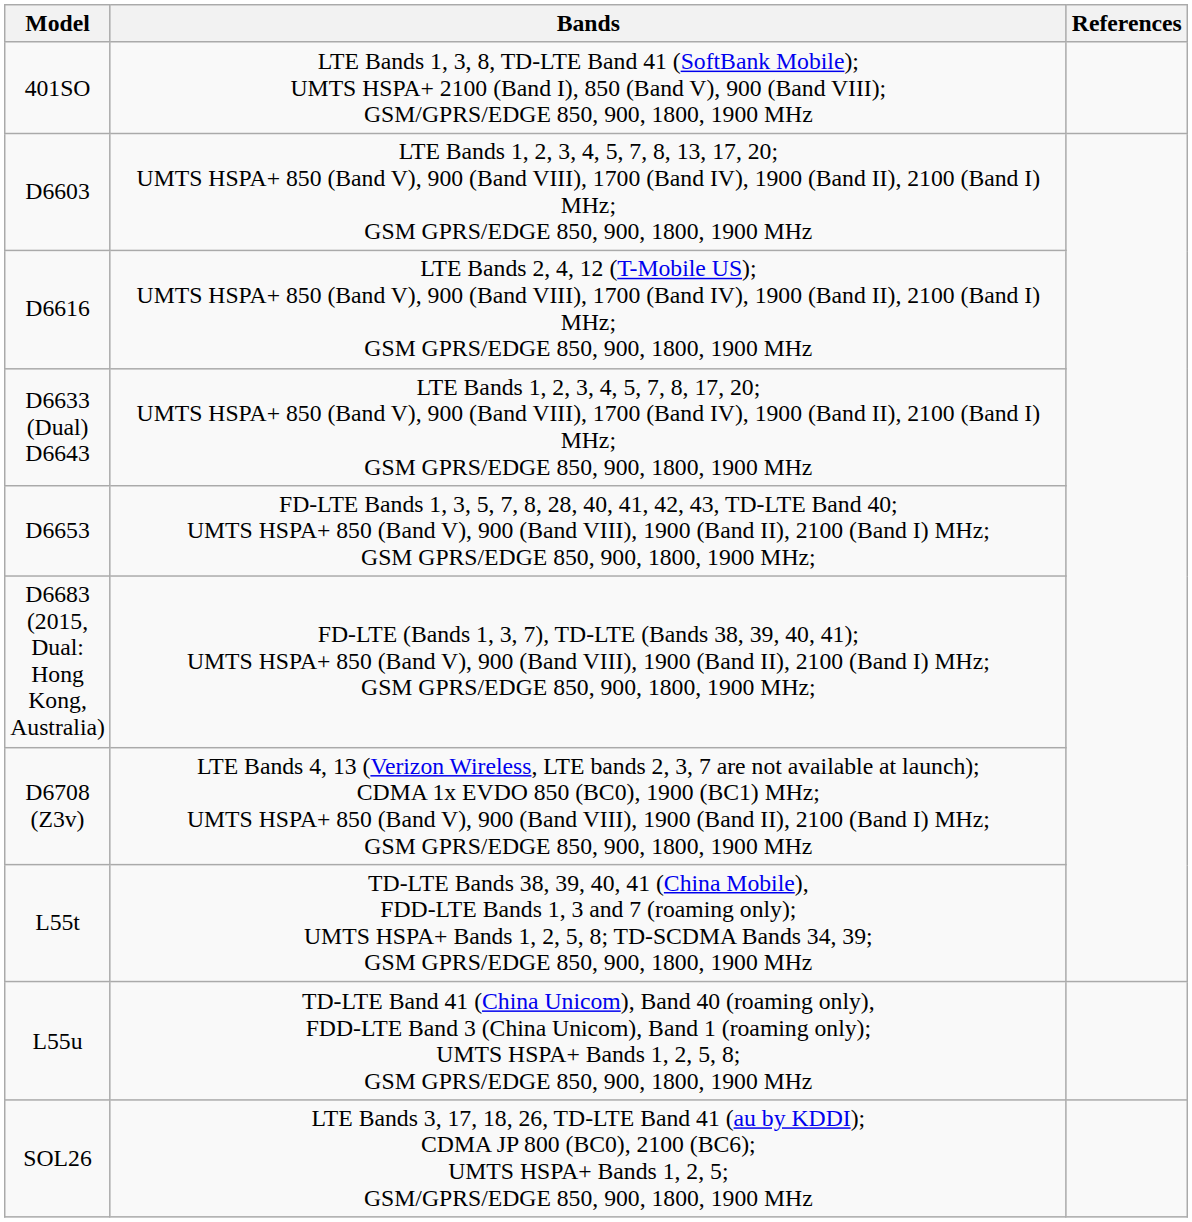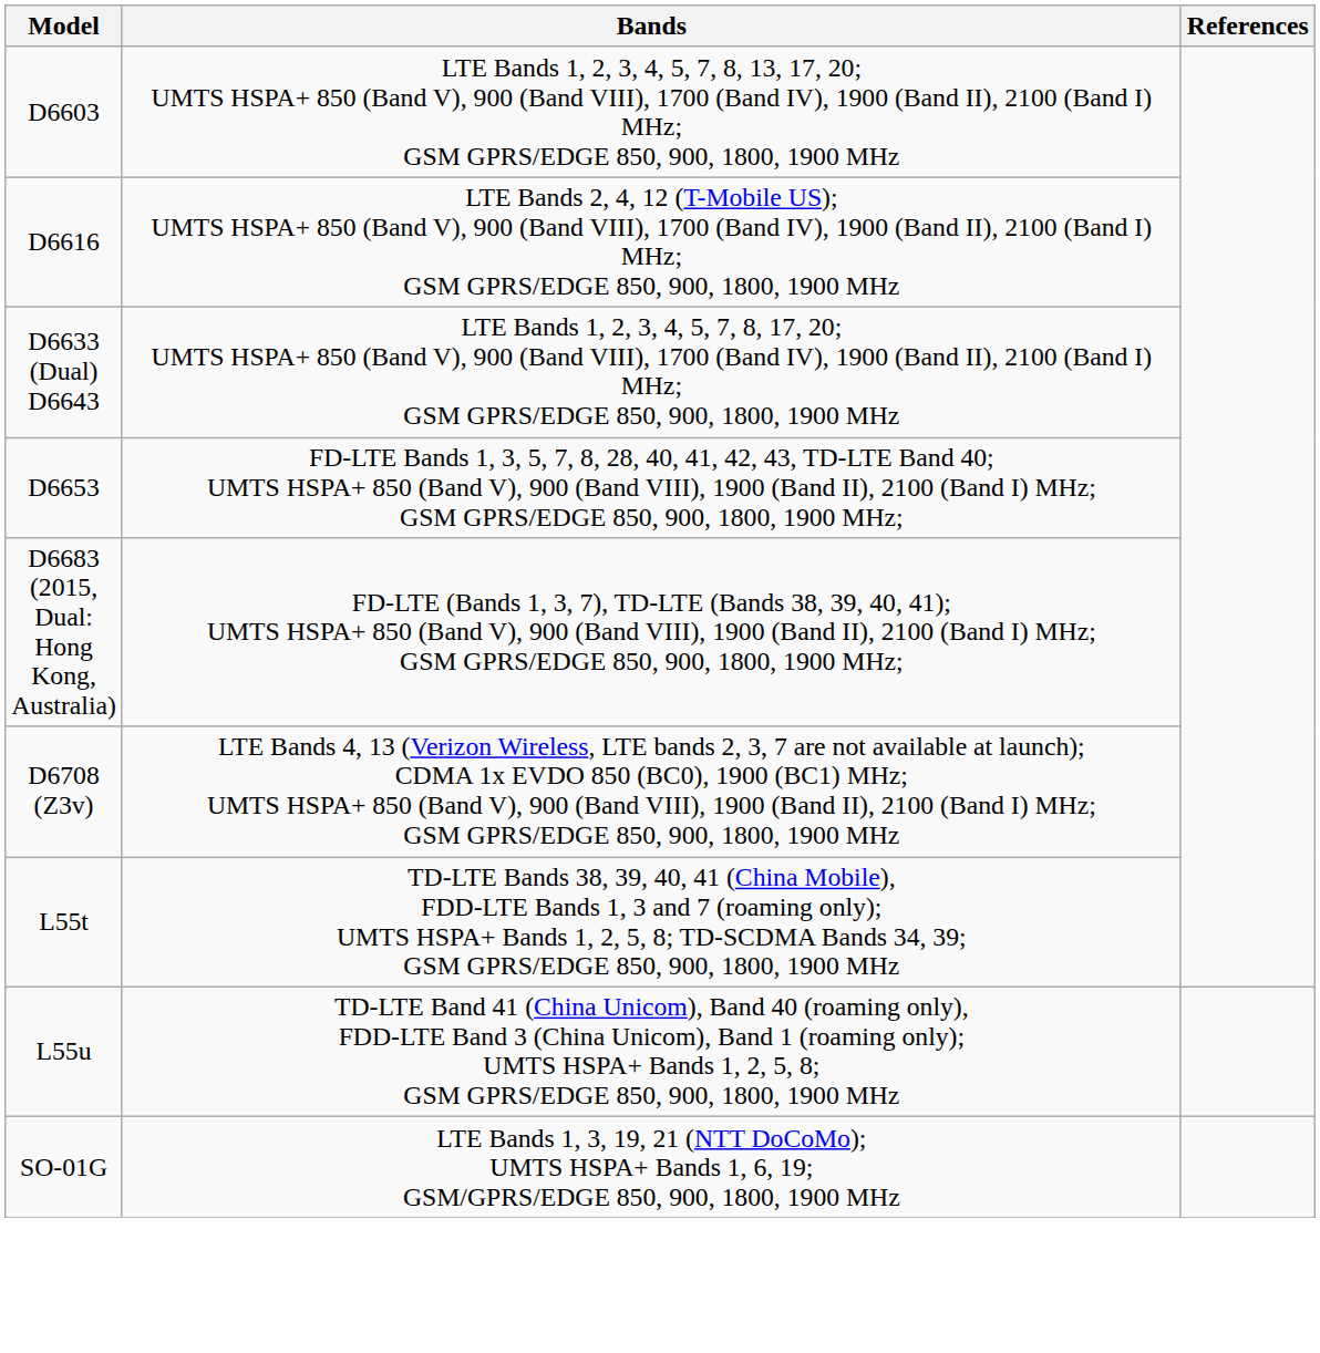- row: 401SO | LTE Bands 1, 3, 8, TD-LTE Band 41 (SoftBank Mobile); UMTS HSPA+ 2100 (Band I), 850 (Band V), 900 (Band VIII); GSM/GPRS/EDGE 850, 900, 1800, 1900 MHz
- row: SOL26 | LTE Bands 3, 17, 18, 26, TD-LTE Band 41 (au by KDDI); CDMA JP 800 (BC0), 2100 (BC6); UMTS HSPA+ Bands 1, 2, 5; GSM/GPRS/EDGE 850, 900, 1800, 1900 MHz
+ row: SO-01G | LTE Bands 1, 3, 19, 21 (NTT DoCoMo); UMTS HSPA+ Bands 1, 6, 19; GSM/GPRS/EDGE 850, 900, 1800, 1900 MHz
